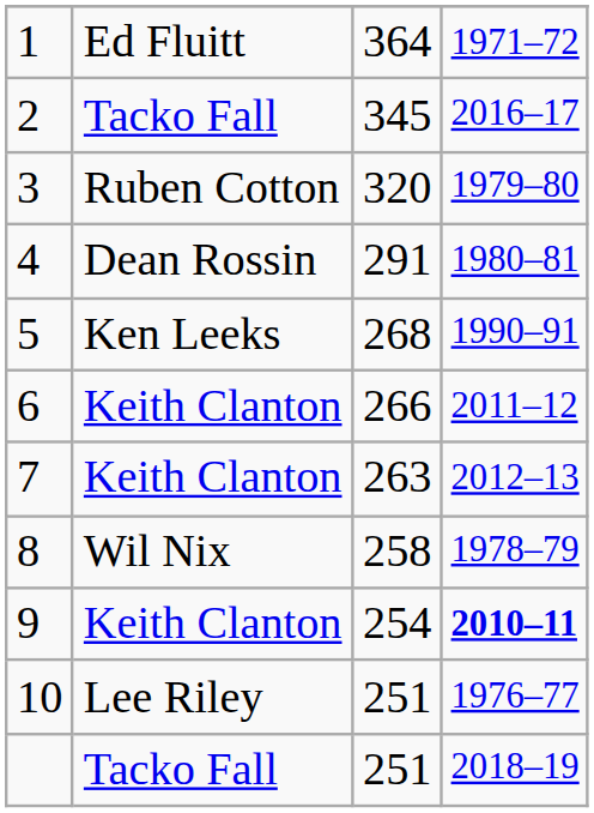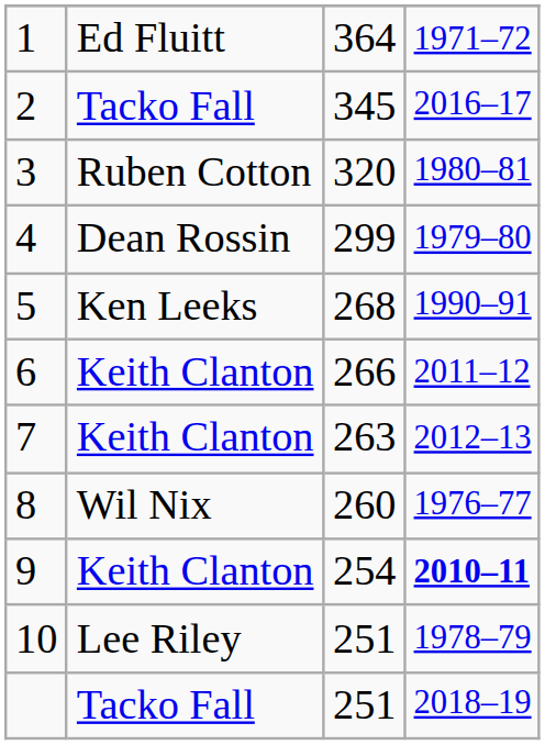3 | column 4: 1979–80 -> 1980–81
4 | column 3: 291 -> 299
4 | column 4: 1980–81 -> 1979–80
8 | column 3: 258 -> 260
8 | column 4: 1978–79 -> 1976–77
10 | column 4: 1976–77 -> 1978–79
